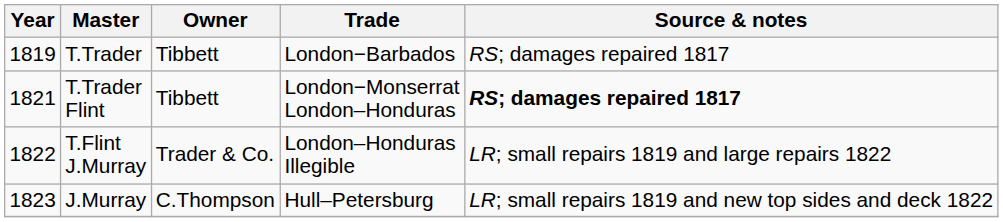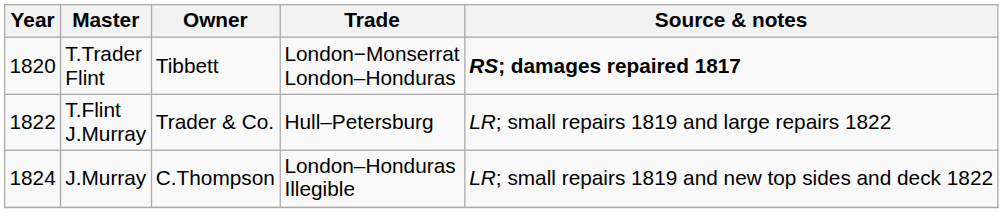- row: 1819 | T.Trader | Tibbett | London−Barbados | RS; damages repaired 1817
T.Trader Flint | Year: 1821 -> 1820
T.Flint J.Murray | Trade: London–Honduras Illegible -> Hull–Petersburg
J.Murray | Year: 1823 -> 1824
J.Murray | Trade: Hull–Petersburg -> London–Honduras Illegible
